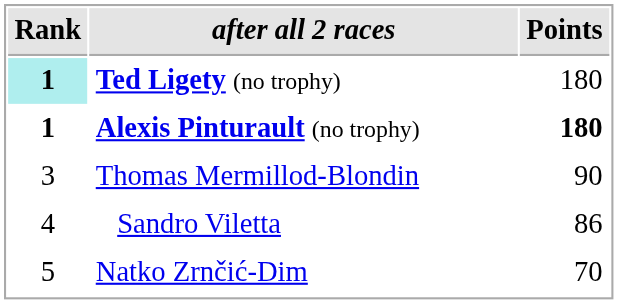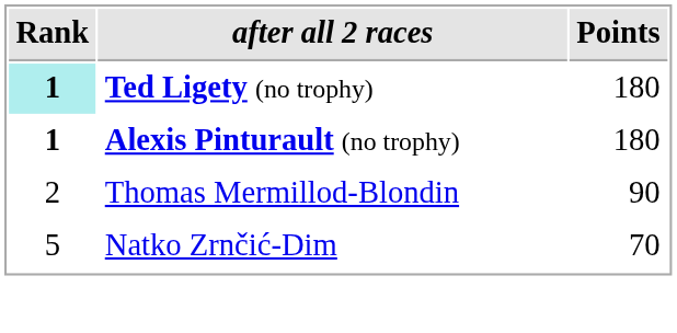Alexis Pinturault (no trophy) | Points: bold -> normal
Thomas Mermillod-Blondin | Rank: 3 -> 2
- row: 4 | Sandro Viletta | 86
